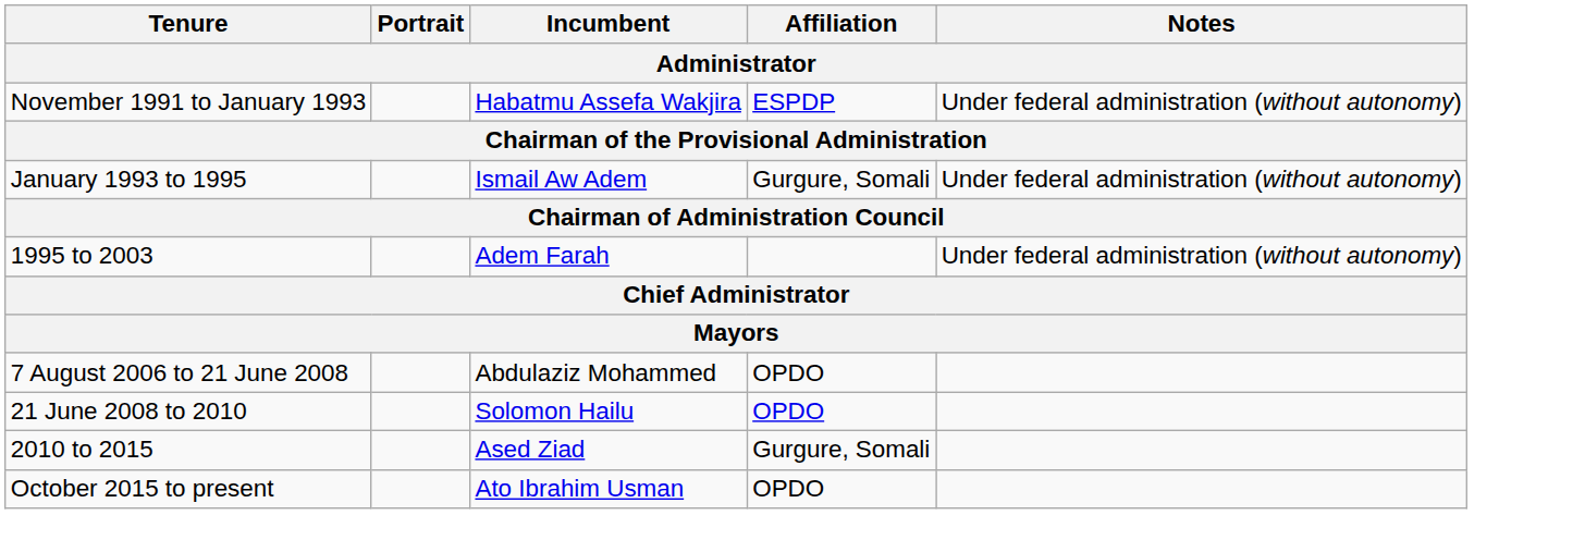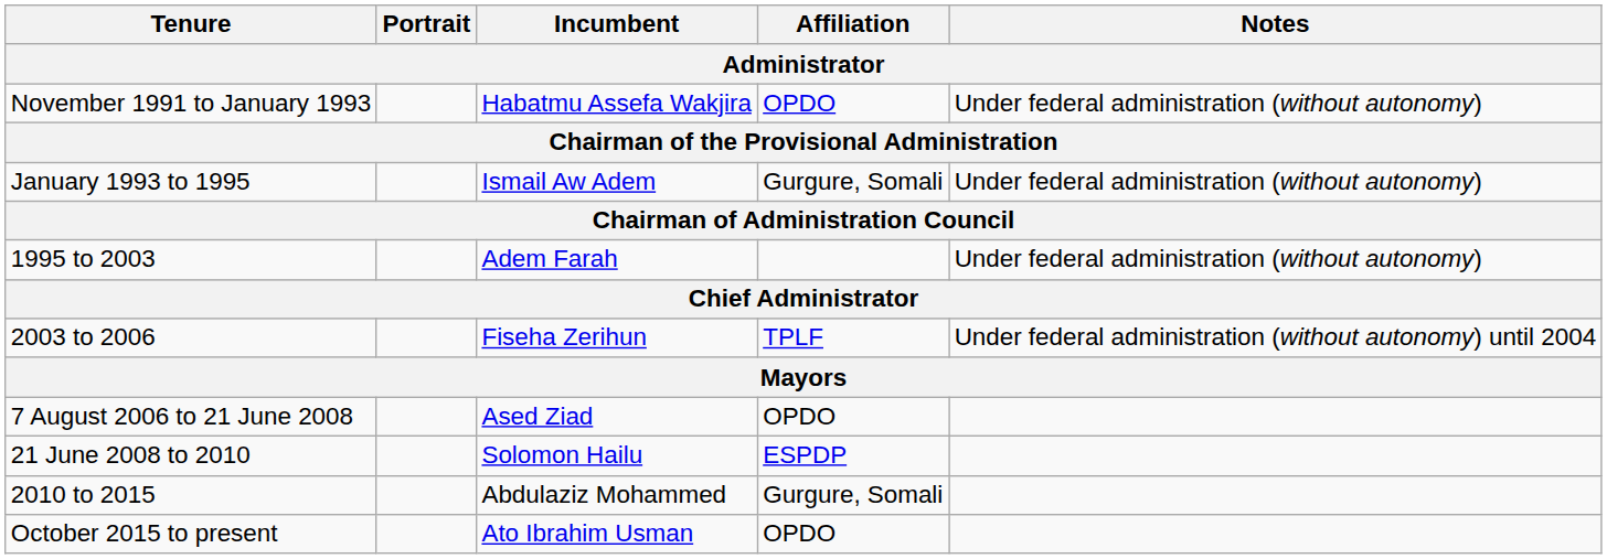November 1991 to January 1993 | Affiliation: ESPDP -> OPDO
+ row: 2003 to 2006 | Fiseha Zerihun | TPLF | Under federal administration (without autonomy) until 2004
7 August 2006 to 21 June 2008 | Incumbent: Abdulaziz Mohammed -> Ased Ziad
21 June 2008 to 2010 | Affiliation: OPDO -> ESPDP
2010 to 2015 | Incumbent: Ased Ziad -> Abdulaziz Mohammed
